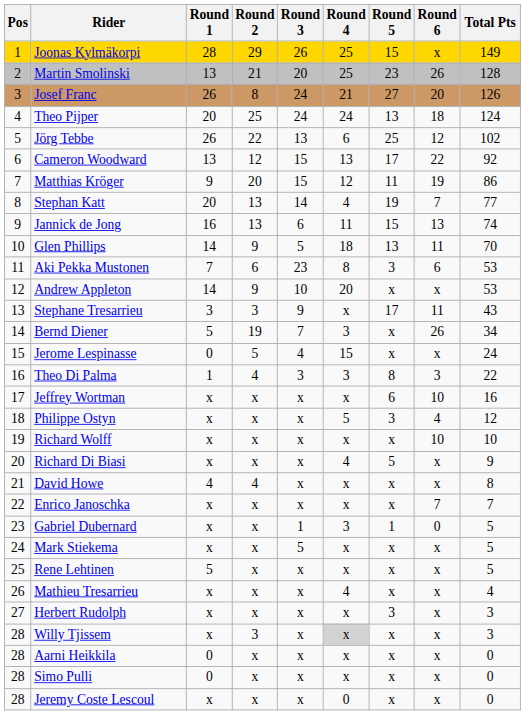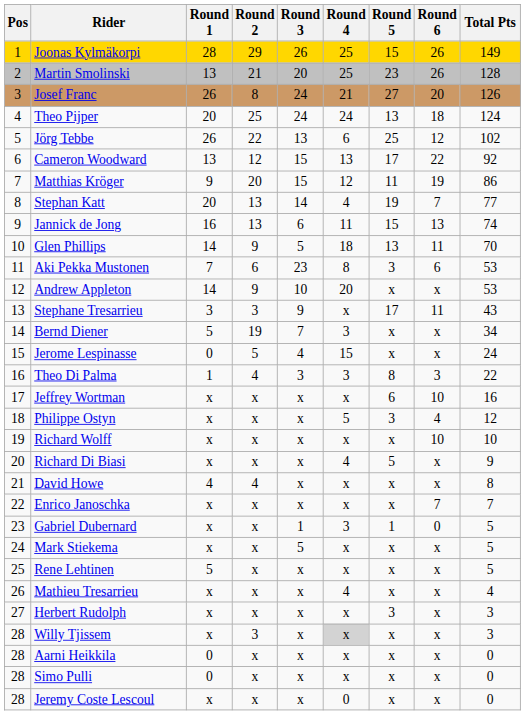Joonas Kylmäkorpi | Round 6: x -> 26
Bernd Diener | Round 6: 26 -> x
